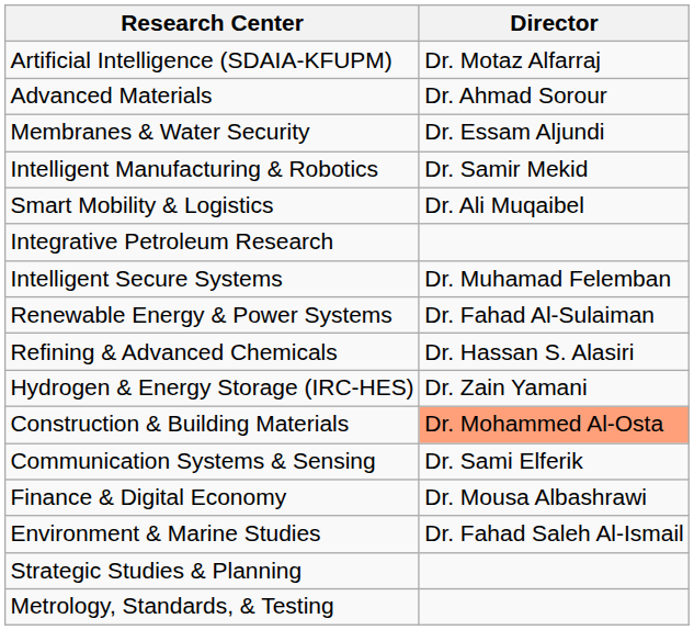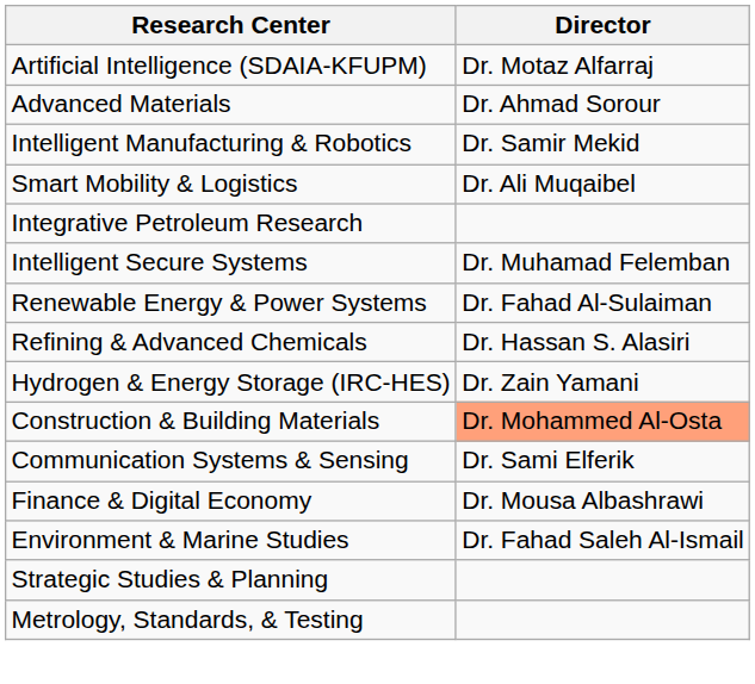- row: Membranes & Water Security | Dr. Essam Aljundi
